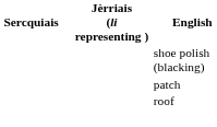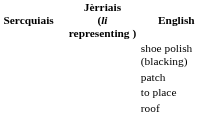+ row: to place
